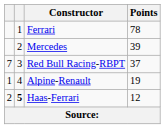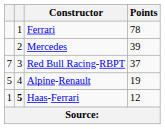Alpine-Renault | column 1: 1 -> 5
Haas-Ferrari | column 1: 2 -> 1
